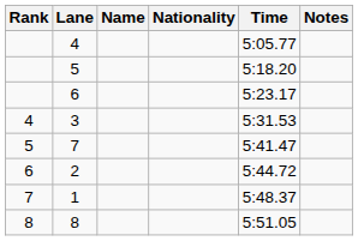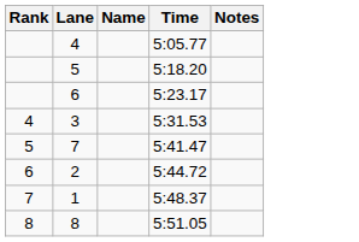- column: Nationality
